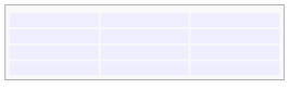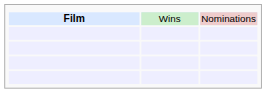+ row: Film | Wins | Nominations
